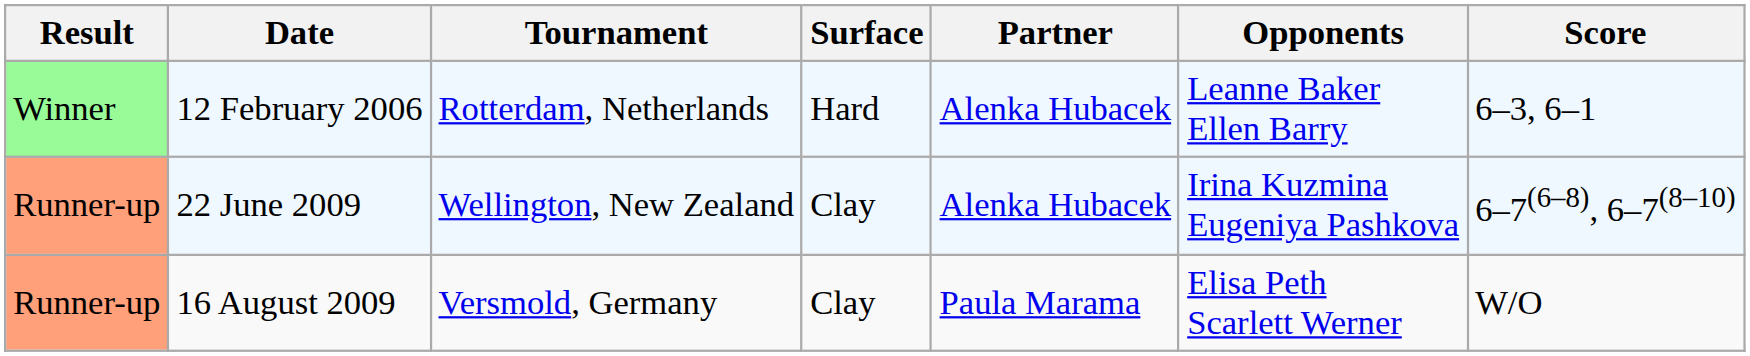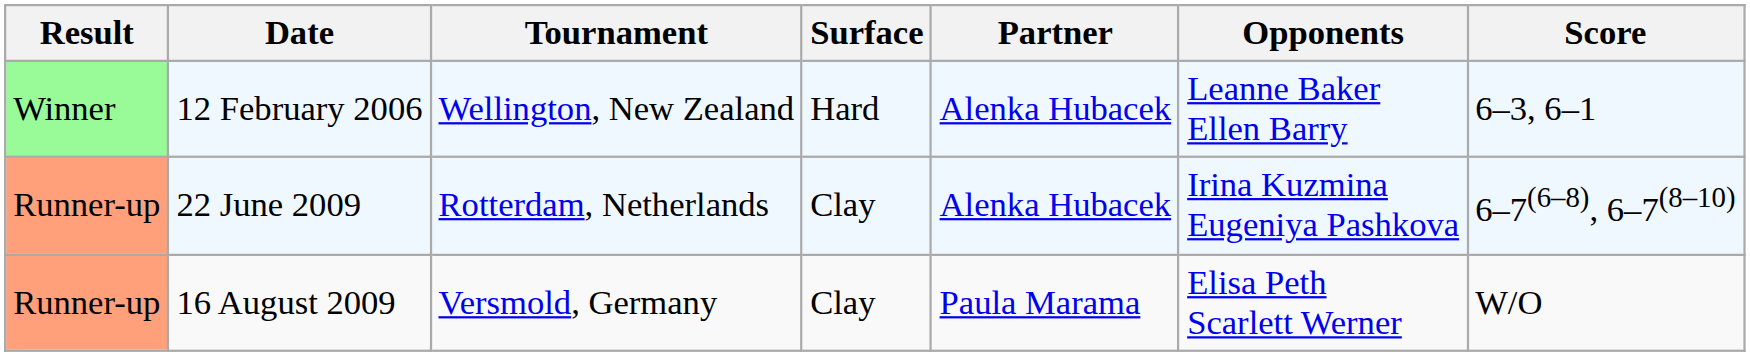12 February 2006 | Tournament: Rotterdam, Netherlands -> Wellington, New Zealand
22 June 2009 | Tournament: Wellington, New Zealand -> Rotterdam, Netherlands
